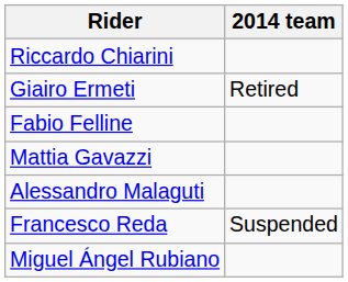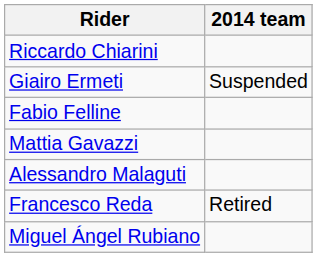Giairo Ermeti | 2014 team: Retired -> Suspended
Francesco Reda | 2014 team: Suspended -> Retired
